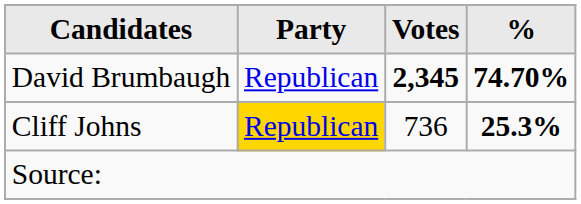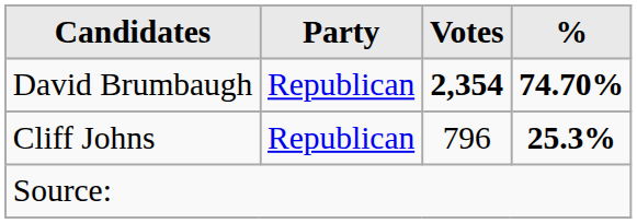David Brumbaugh | Votes: 2,345 -> 2,354
Cliff Johns | Party: gold background -> no background
Cliff Johns | Votes: 736 -> 796
